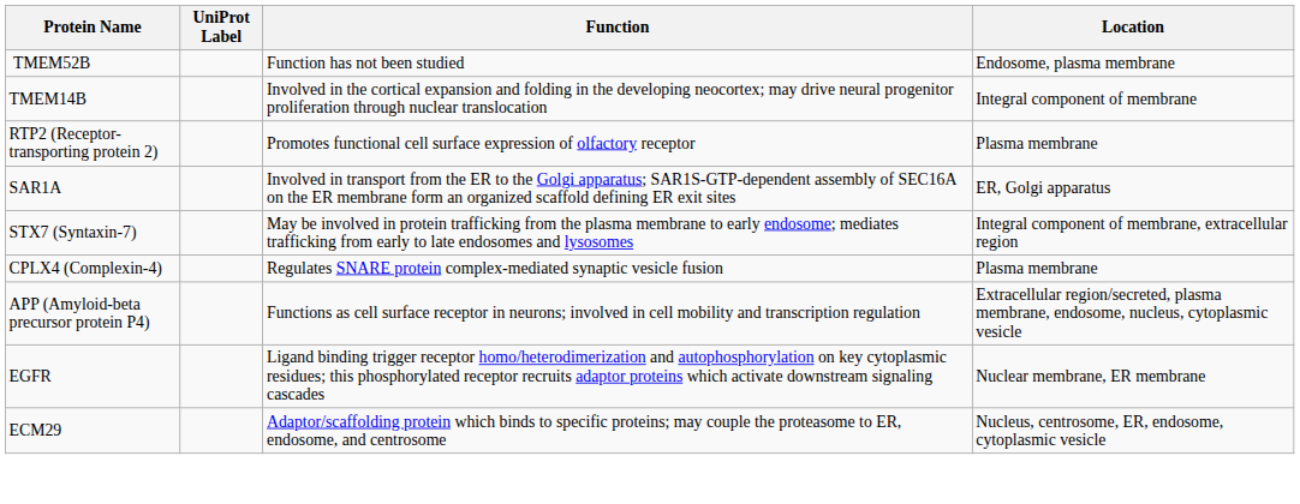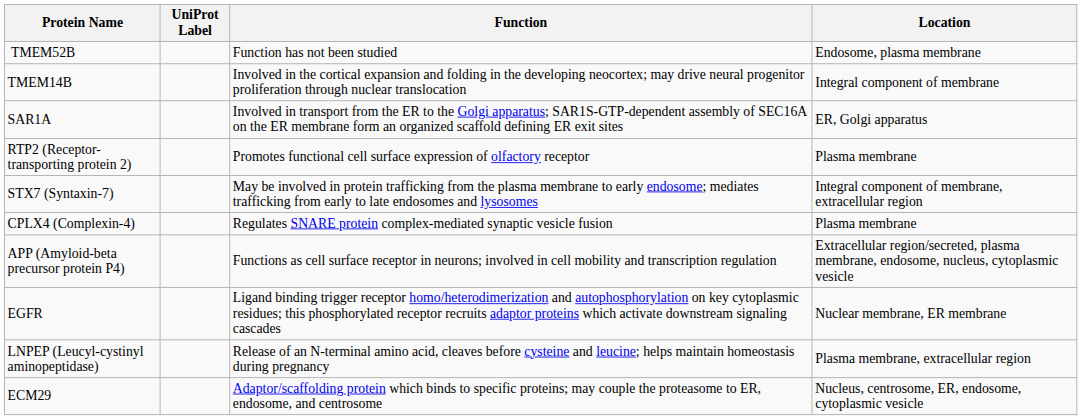rows swapped: RTP2 (Receptor-transporting protein 2) <-> SAR1A
+ row: LNPEP (Leucyl-cystinyl aminopeptidase) | Release of an N-terminal amino acid, cleaves before cysteine and leucine; helps maintain homeostasis during pregnancy | Plasma membrane, extracellular region
